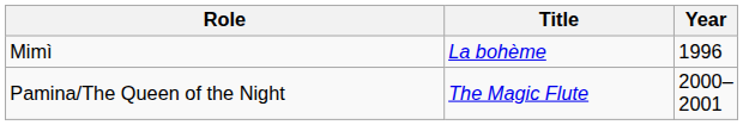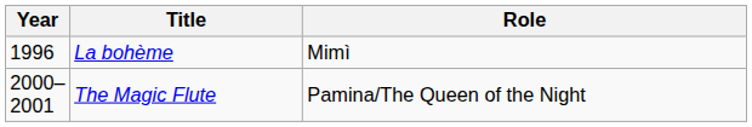columns swapped: Year <-> Role
